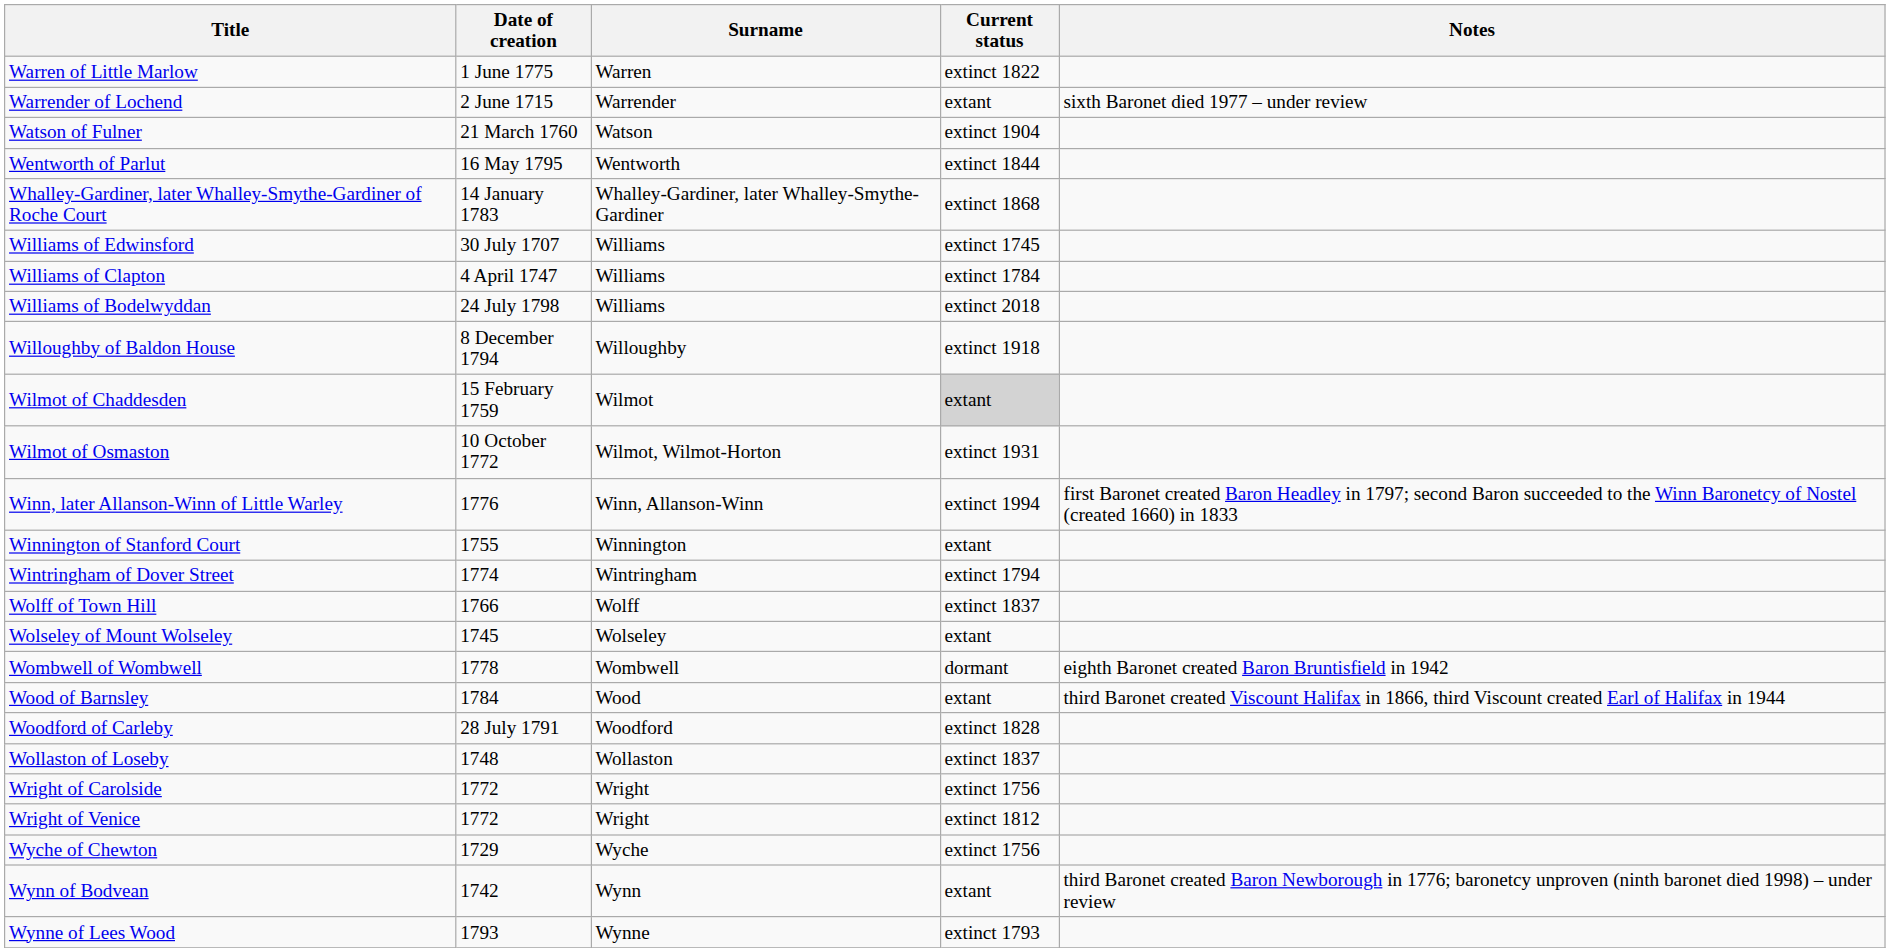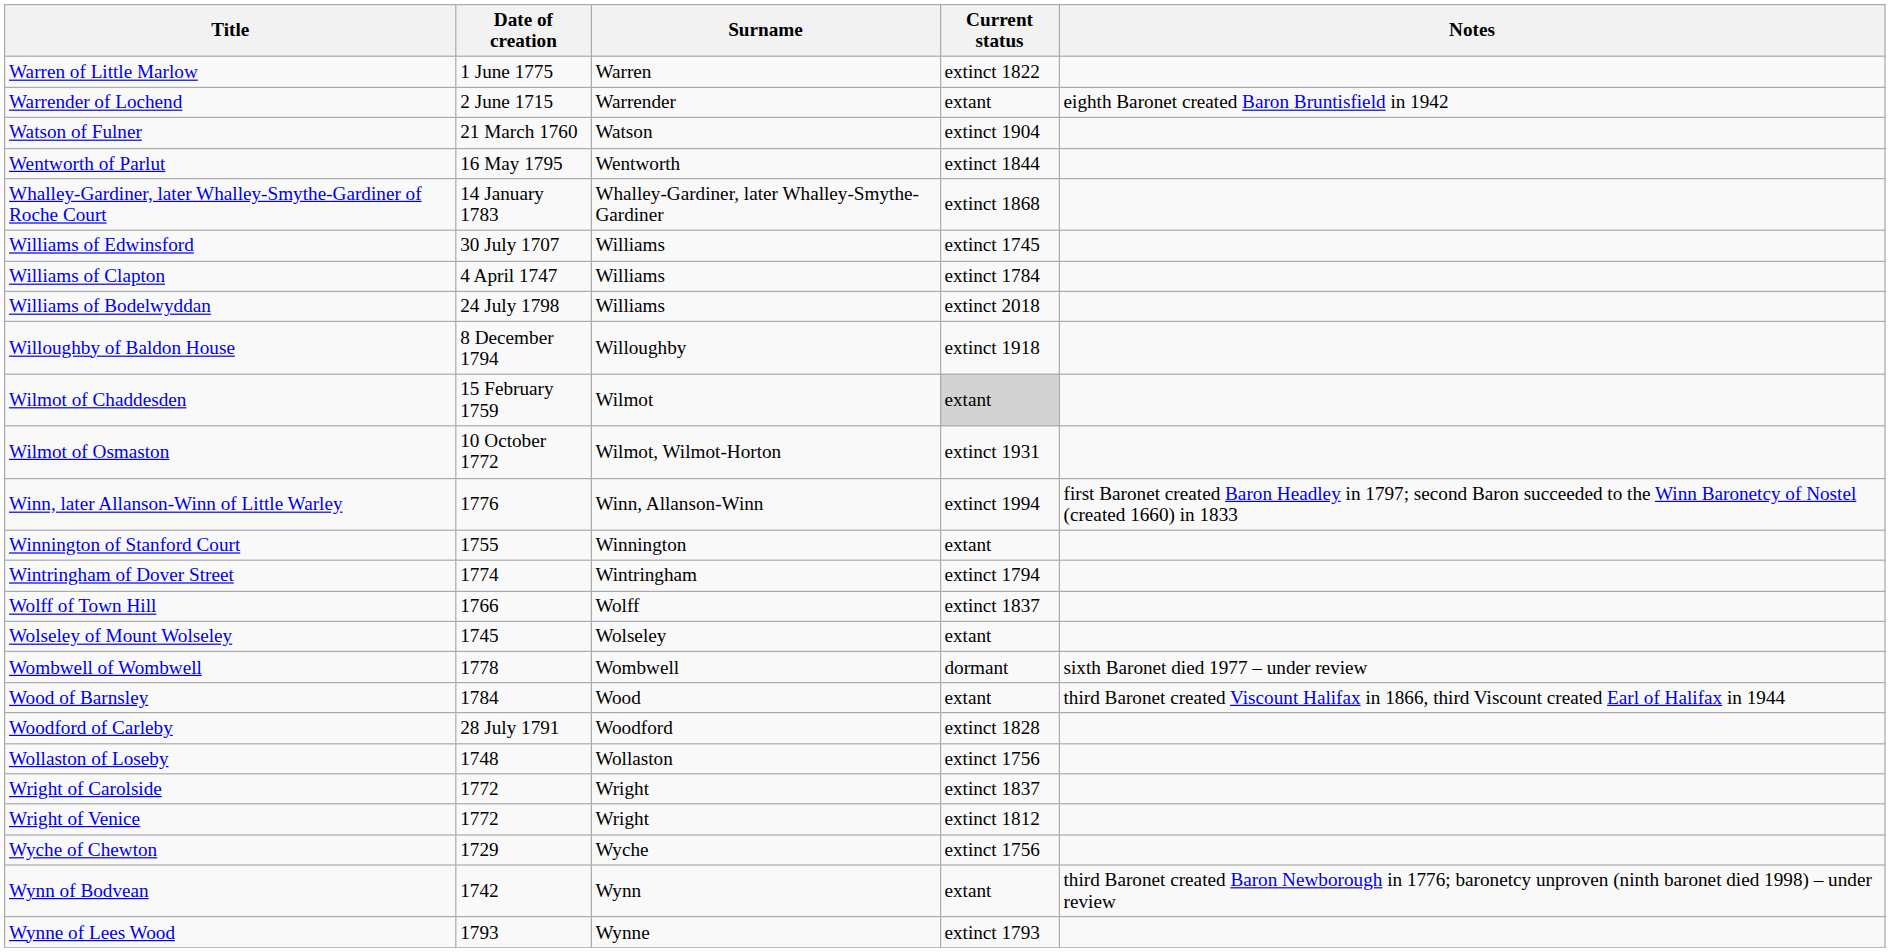Warrender of Lochend | Notes: sixth Baronet died 1977 – under review -> eighth Baronet created Baron Bruntisfield in 1942
Wombwell of Wombwell | Notes: eighth Baronet created Baron Bruntisfield in 1942 -> sixth Baronet died 1977 – under review
Wollaston of Loseby | Current status: extinct 1837 -> extinct 1756
Wright of Carolside | Current status: extinct 1756 -> extinct 1837
